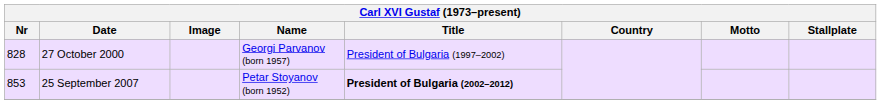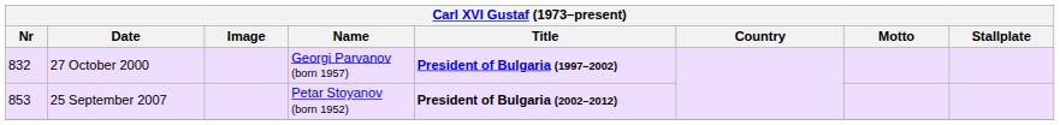27 October 2000 | Nr: 828 -> 832
27 October 2000 | Title: normal -> bold
